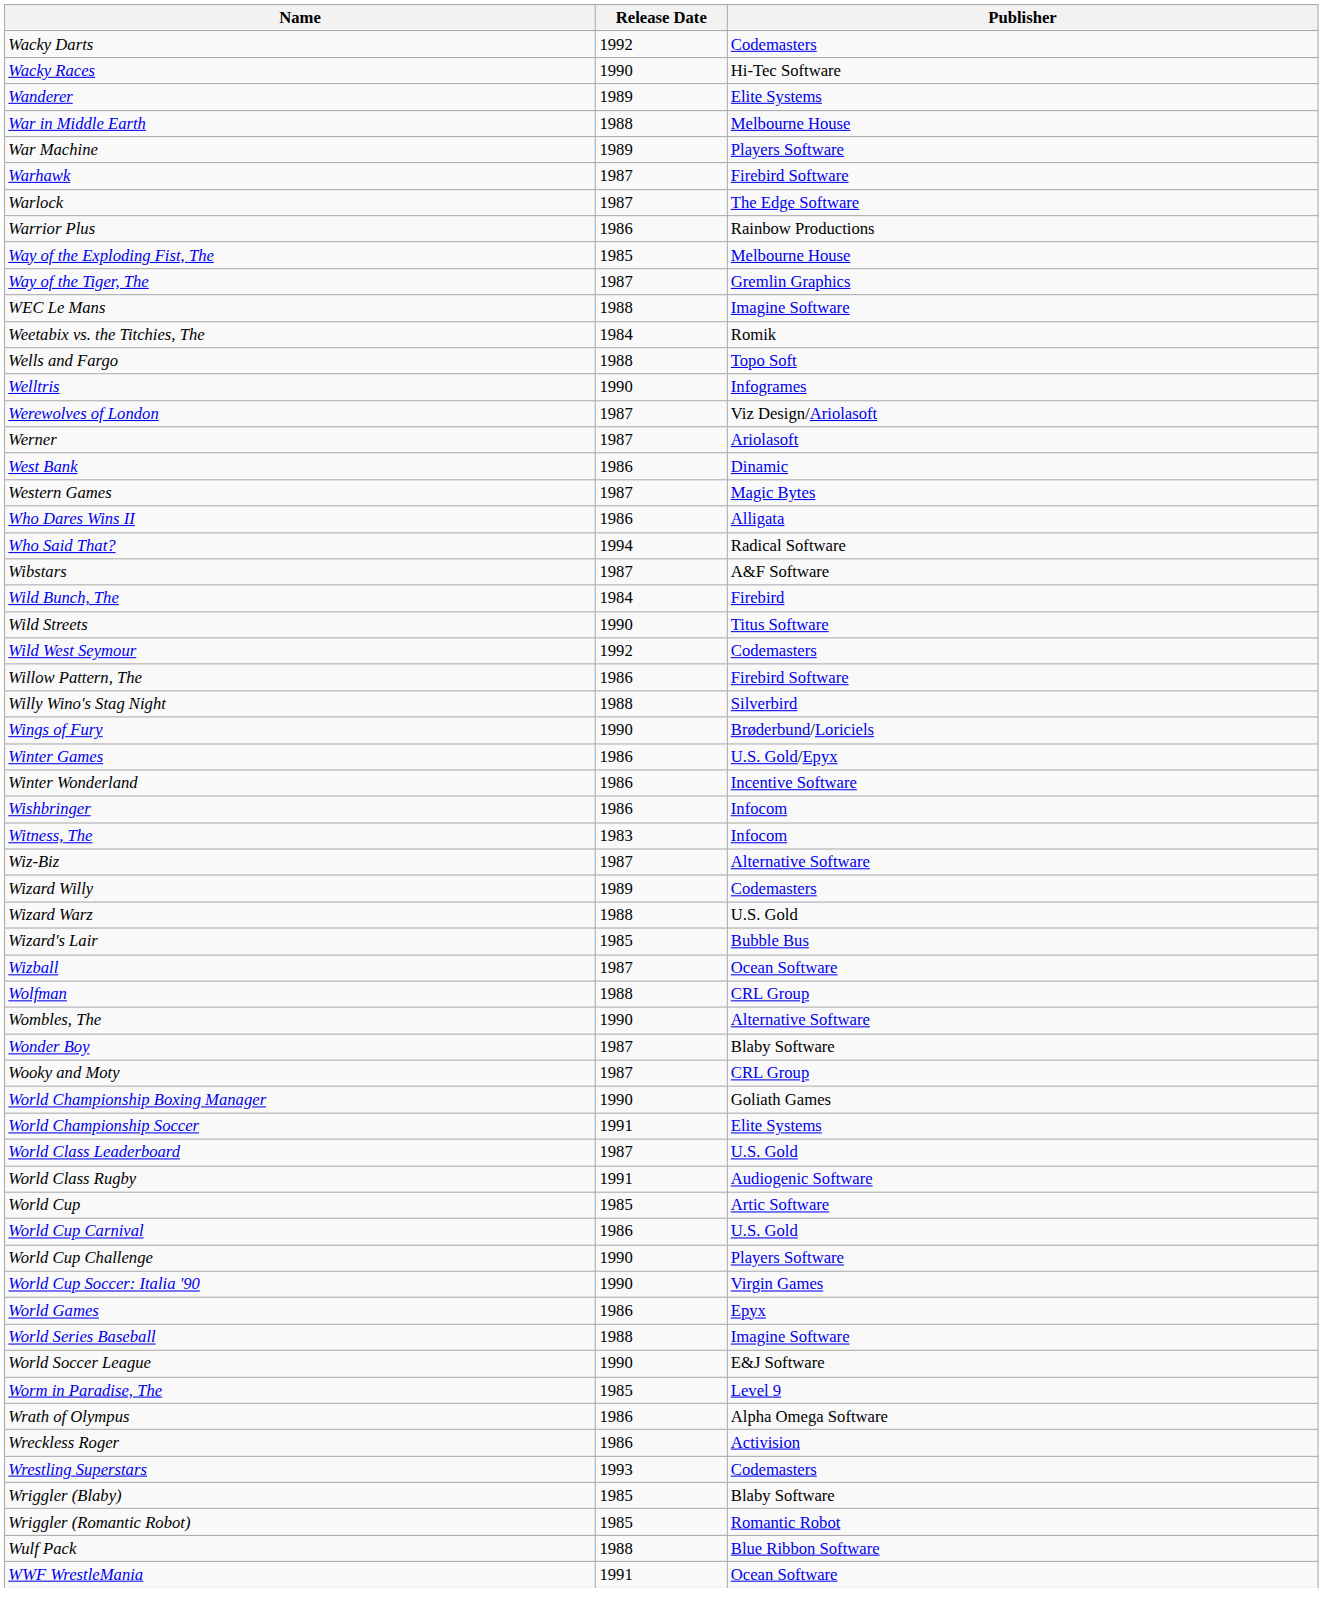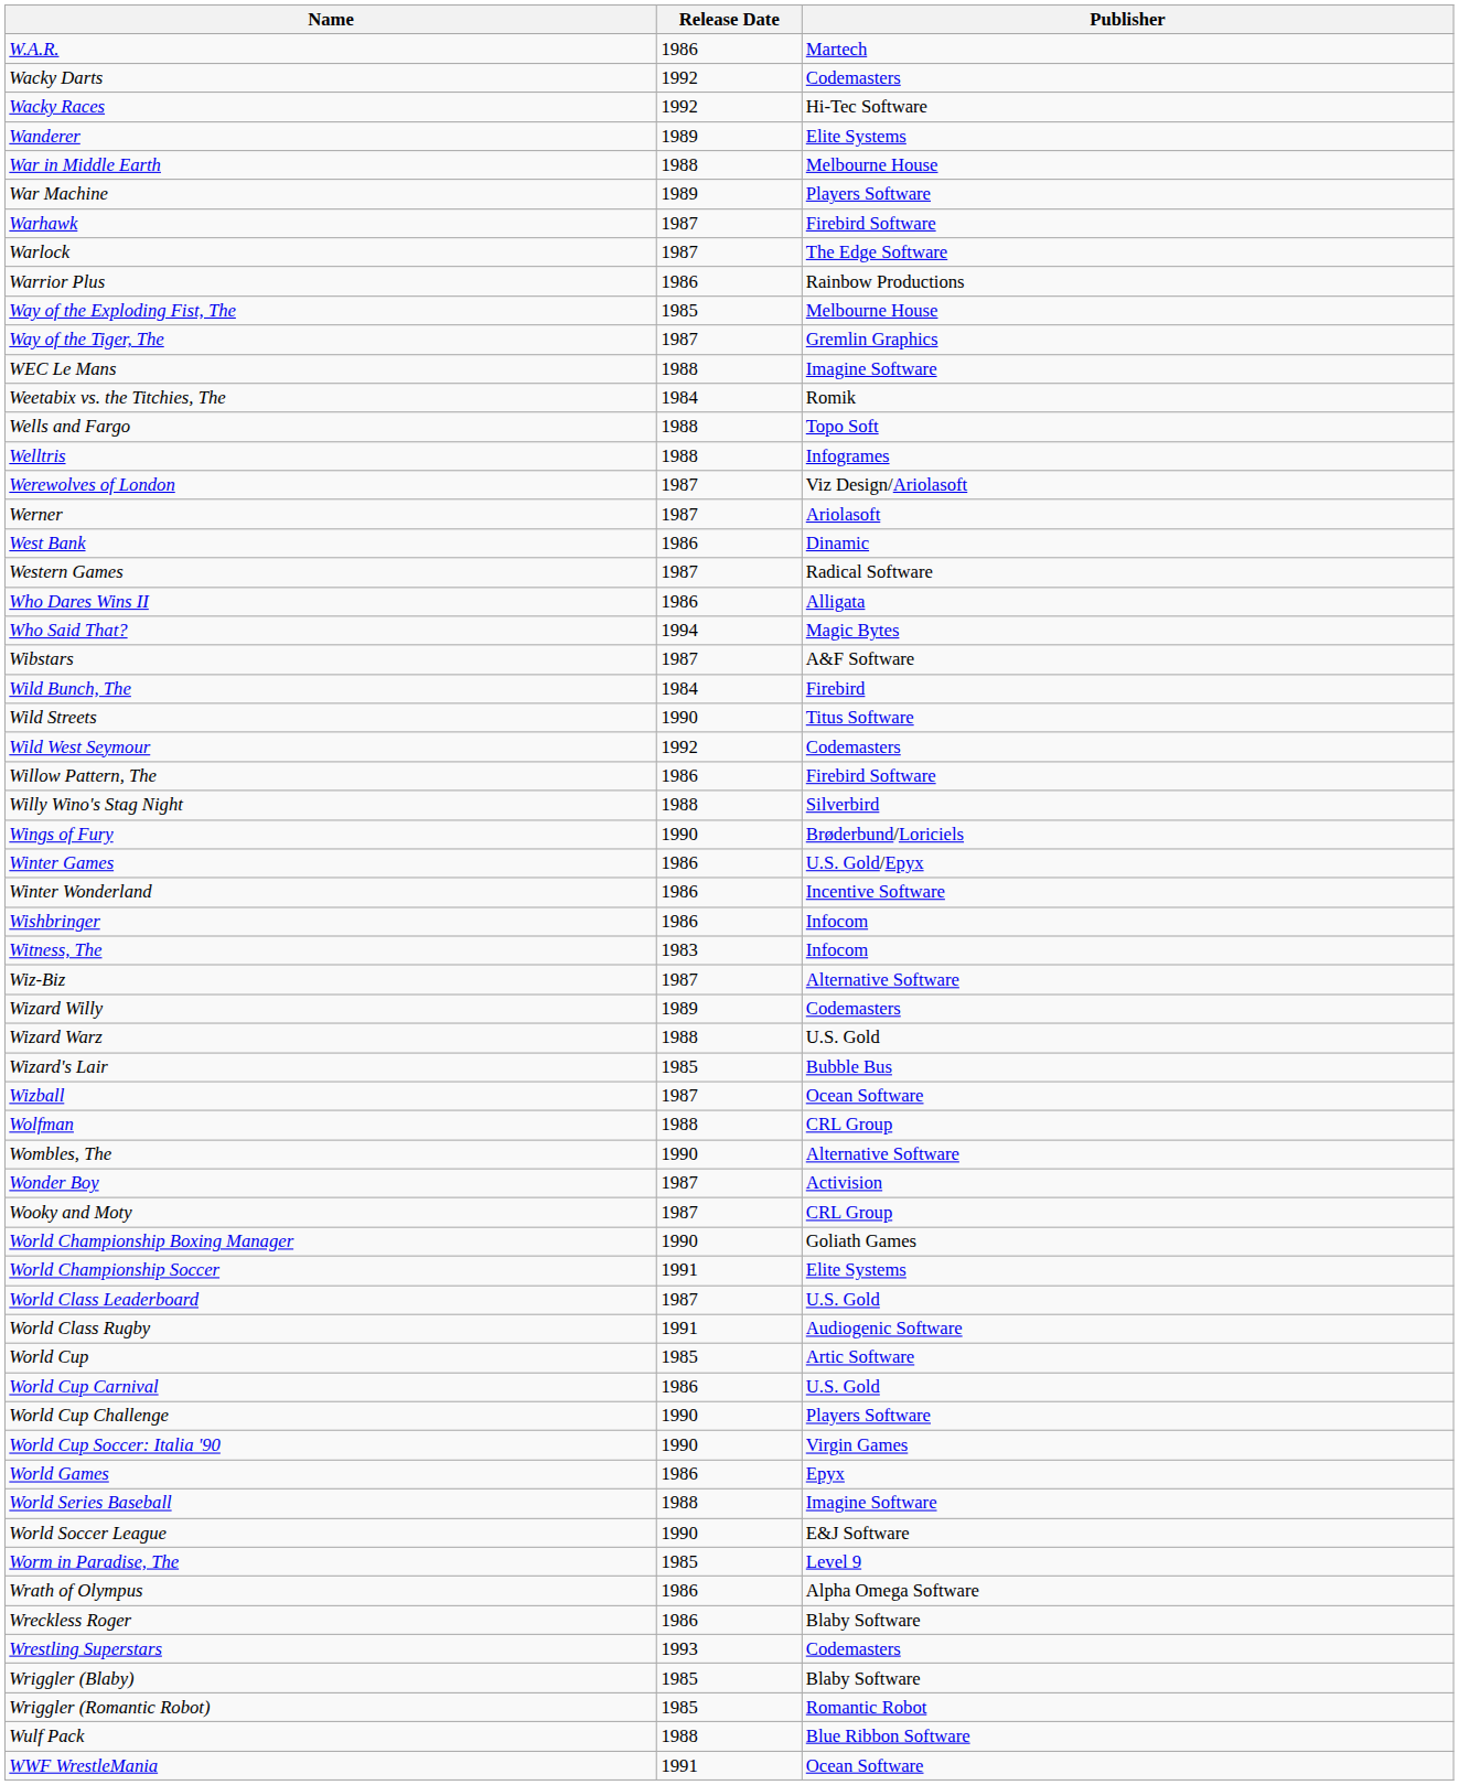+ row: W.A.R. | 1986 | Martech
Wacky Races | Release Date: 1990 -> 1992
Welltris | Release Date: 1990 -> 1988
Western Games | Publisher: Magic Bytes -> Radical Software
Who Said That? | Publisher: Radical Software -> Magic Bytes
Wonder Boy | Publisher: Blaby Software -> Activision
Wreckless Roger | Publisher: Activision -> Blaby Software
